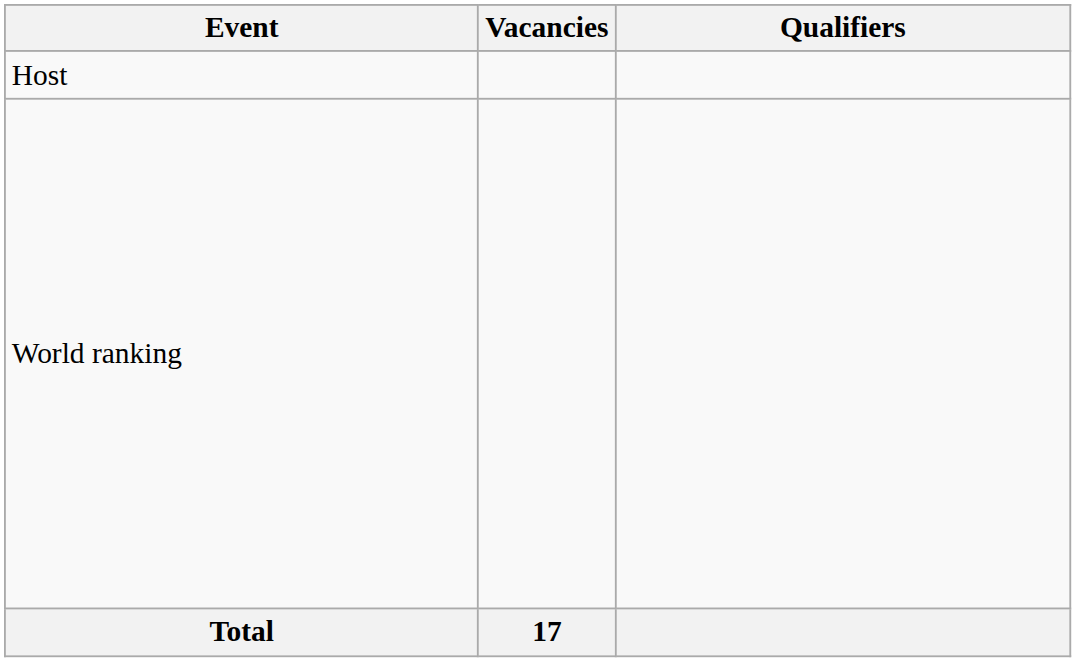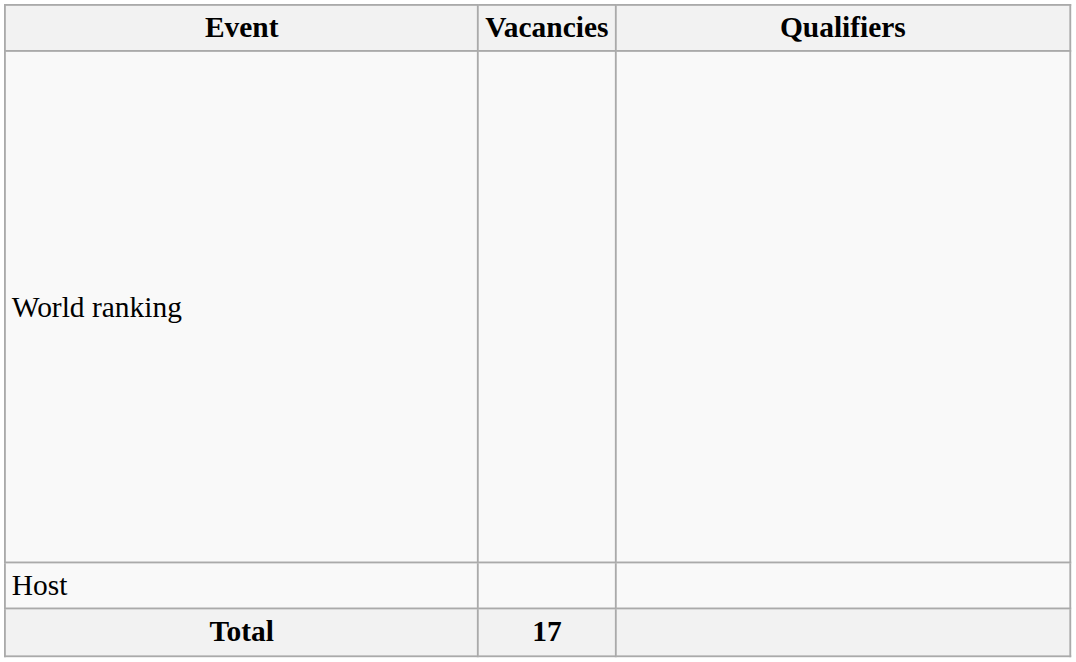rows swapped: Host <-> World ranking
